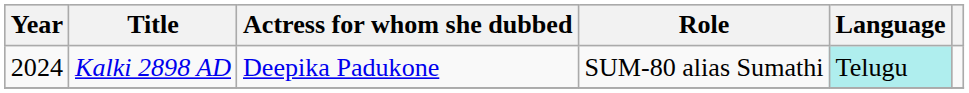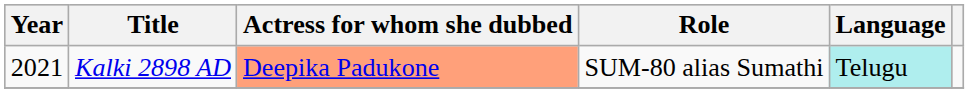Kalki 2898 AD | Year: 2024 -> 2021
Kalki 2898 AD | Actress for whom she dubbed: no background -> lightsalmon background
